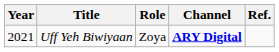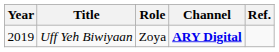Uff Yeh Biwiyaan | Year: 2021 -> 2019
